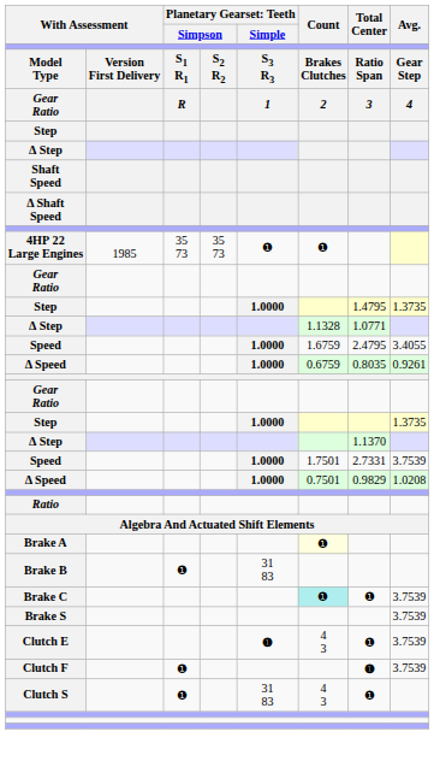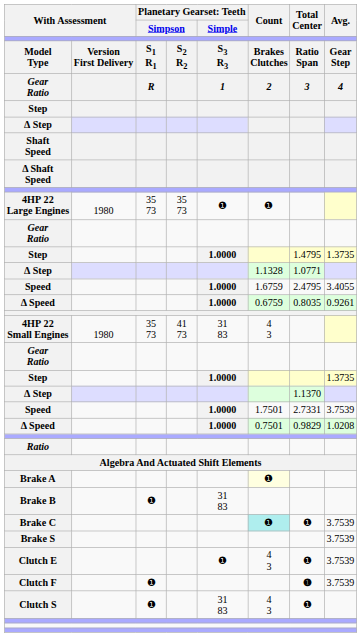4HP 22 Large Engines | column 2: 1985 -> 1980
+ row: 4HP 22 Small Engines | 1980 | 35 73 | 41 73 | 31 83 | 4 3
Clutch E | column 5: bold -> normal
